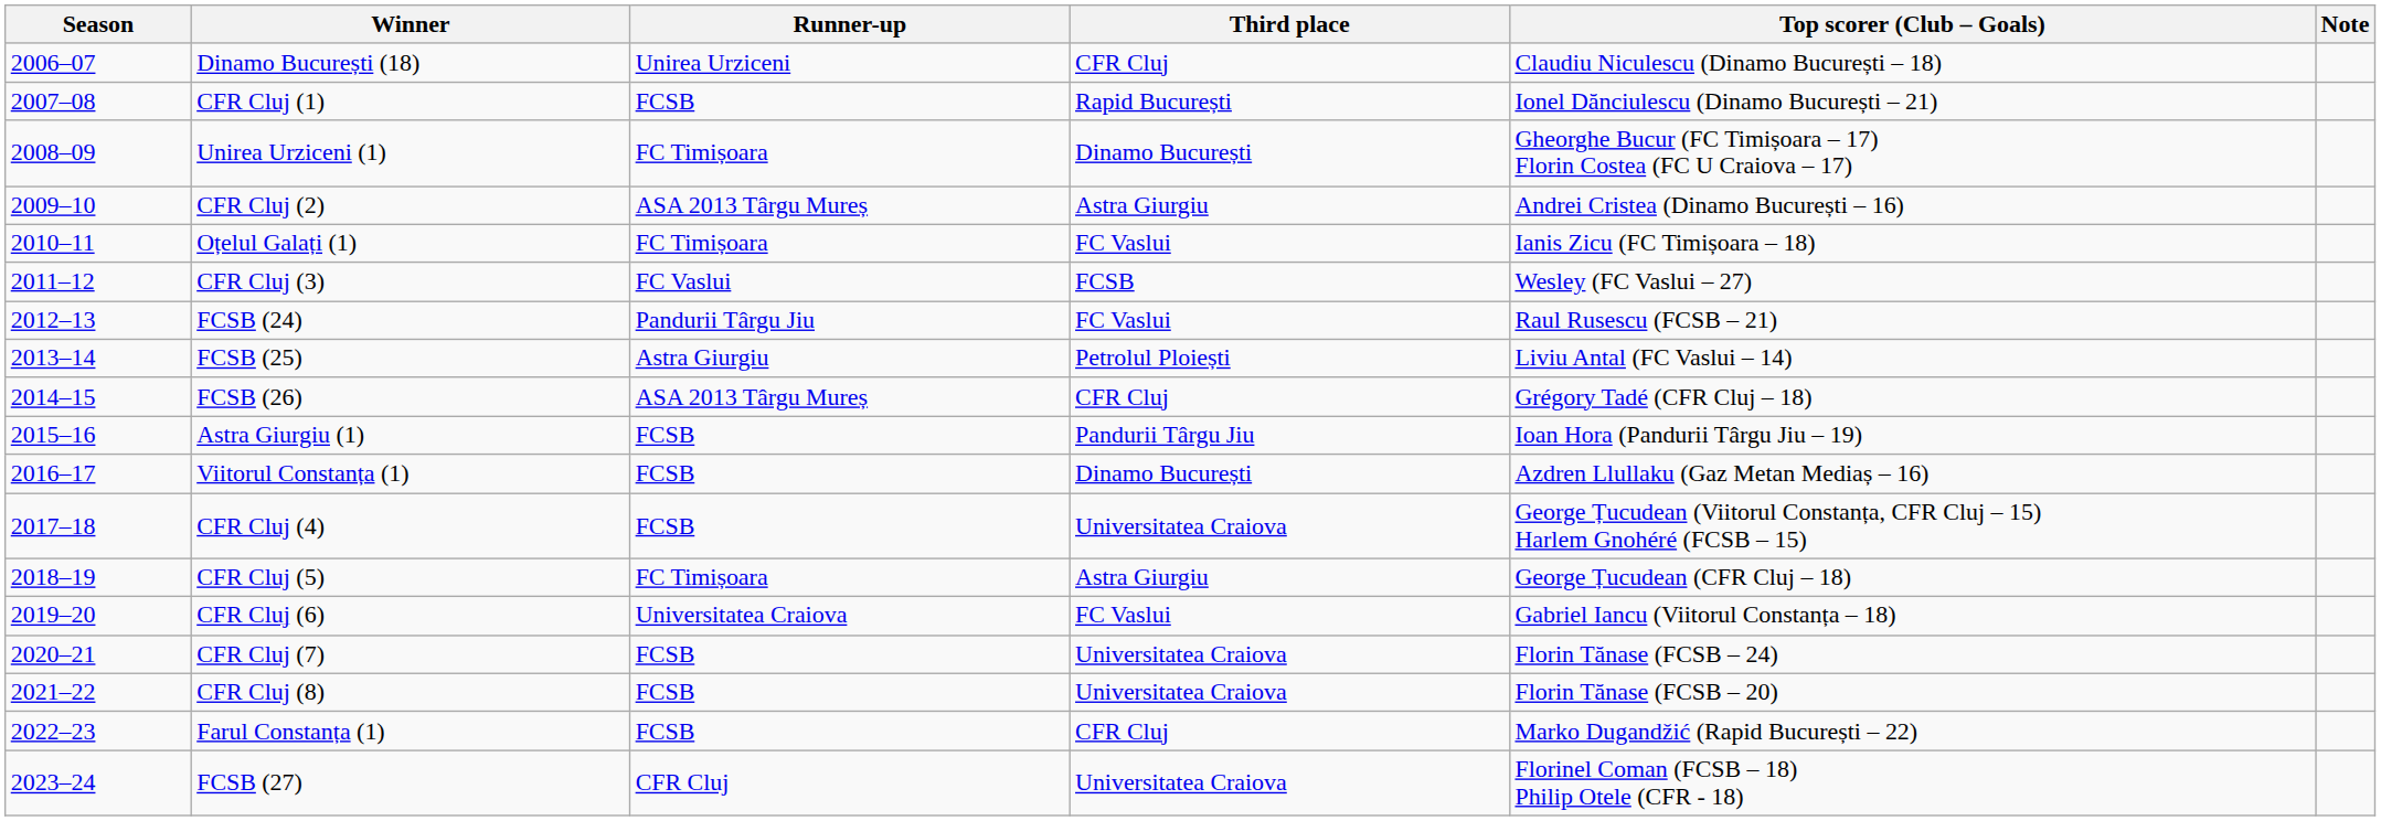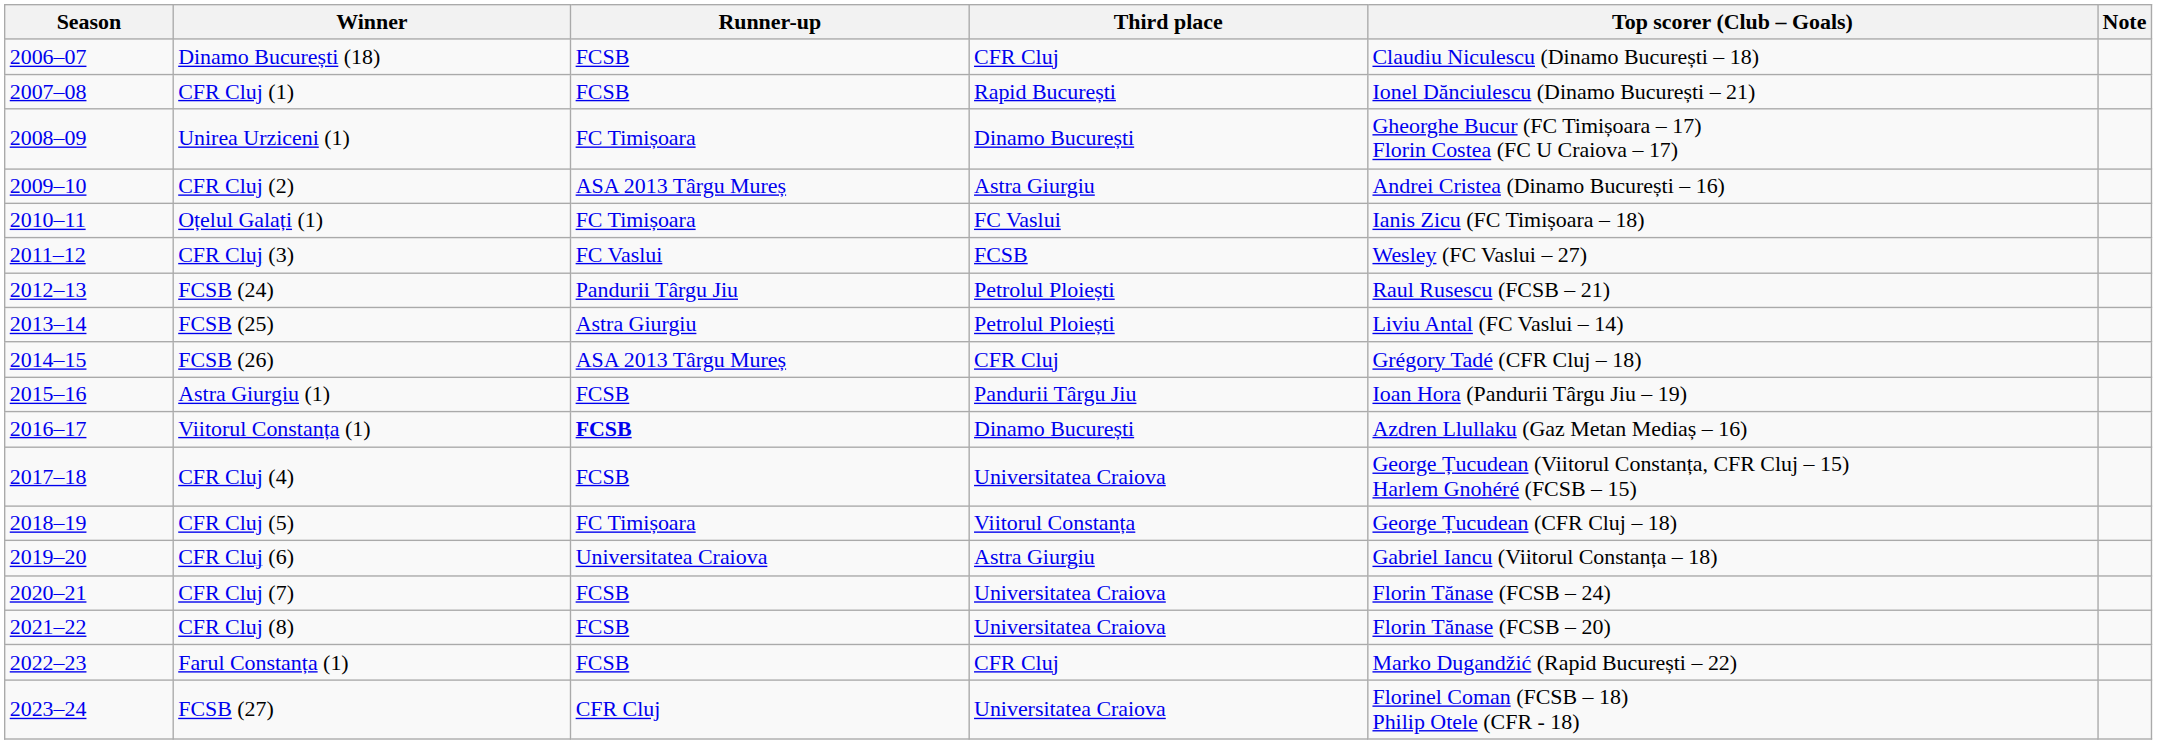Dinamo București (18) | Runner-up: Unirea Urziceni -> FCSB
FCSB (24) | Third place: FC Vaslui -> Petrolul Ploiești
Viitorul Constanța (1) | Runner-up: normal -> bold
CFR Cluj (5) | Third place: Astra Giurgiu -> Viitorul Constanța
CFR Cluj (6) | Third place: FC Vaslui -> Astra Giurgiu
